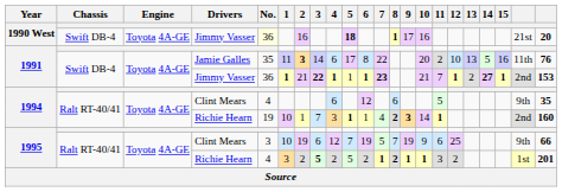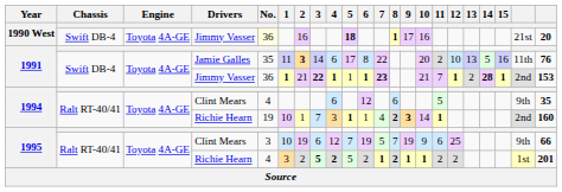1991 / Jimmy Vasser | 14: 27 -> 28
1995 / Richie Hearn | 4: normal -> bold
1995 / Richie Hearn | 11: 3 -> 2
